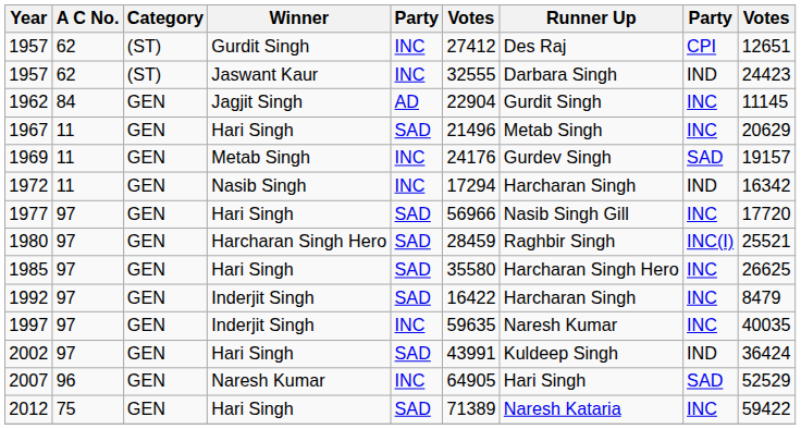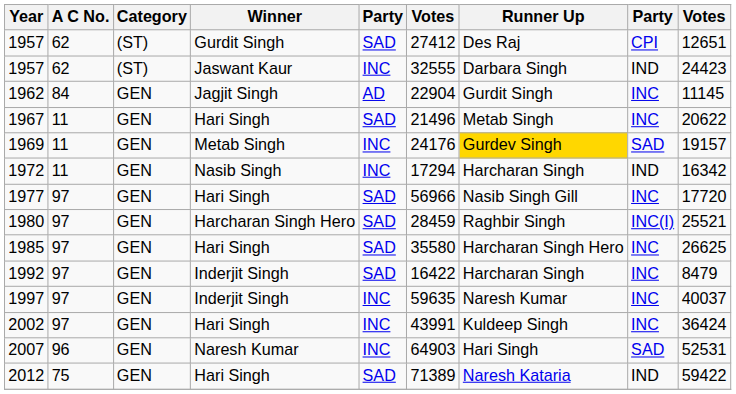1957 / Gurdit Singh | column 5: INC -> SAD
1967 | column 9: 20629 -> 20622
1969 | Runner Up: no background -> gold background
1997 | column 9: 40035 -> 40037
2002 | column 5: SAD -> INC
2002 | column 8: IND -> INC
2007 | column 6: 64905 -> 64903
2007 | column 9: 52529 -> 52531
2012 | column 8: INC -> IND
